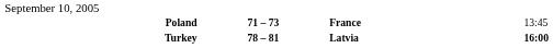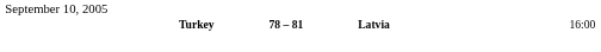- row: Poland | 71 – 73 | France | 13:45
Turkey | column 4: bold -> normal
